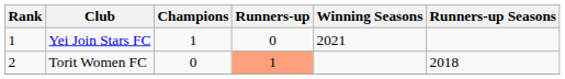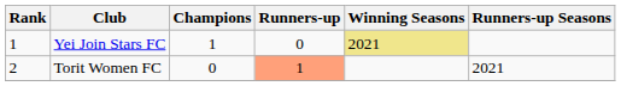Yei Join Stars FC | Winning Seasons: no background -> khaki background
Torit Women FC | Runners-up Seasons: 2018 -> 2021
